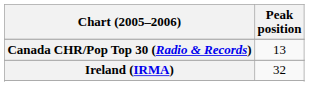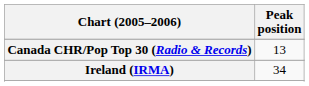Ireland (IRMA) | Peak position: 32 -> 34
